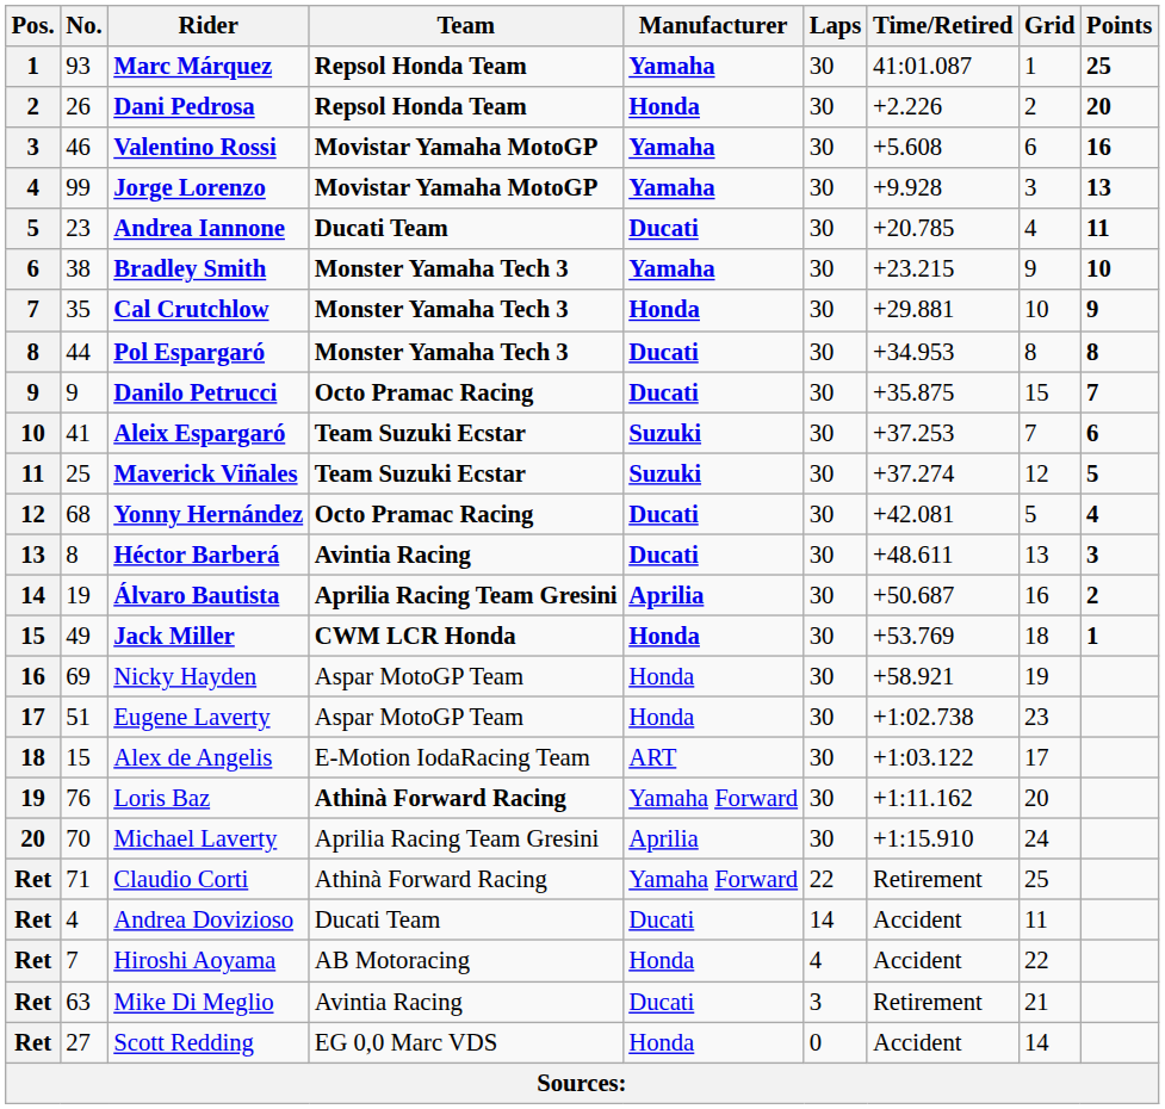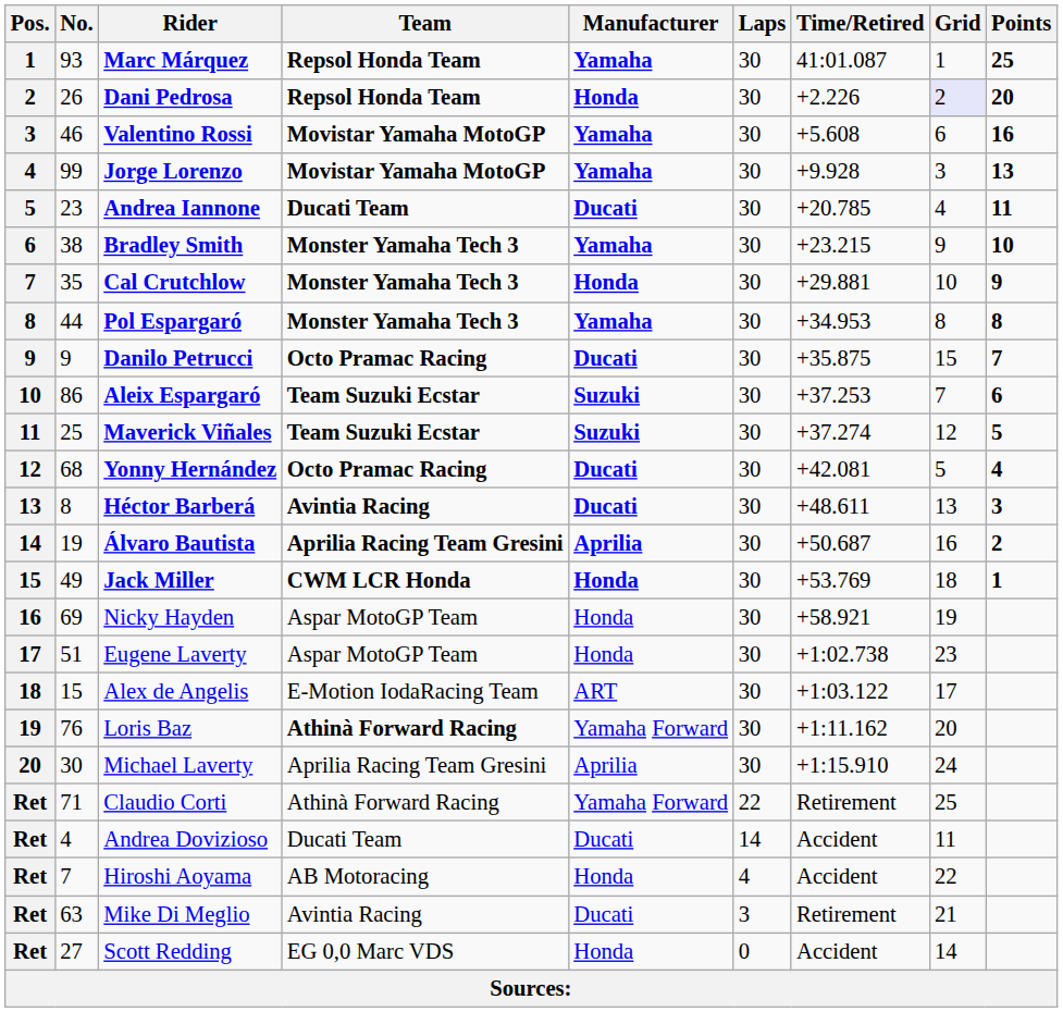Dani Pedrosa | Grid: no background -> lavender background
Pol Espargaró | Manufacturer: Ducati -> Yamaha
Aleix Espargaró | No.: 41 -> 86
Michael Laverty | No.: 70 -> 30
